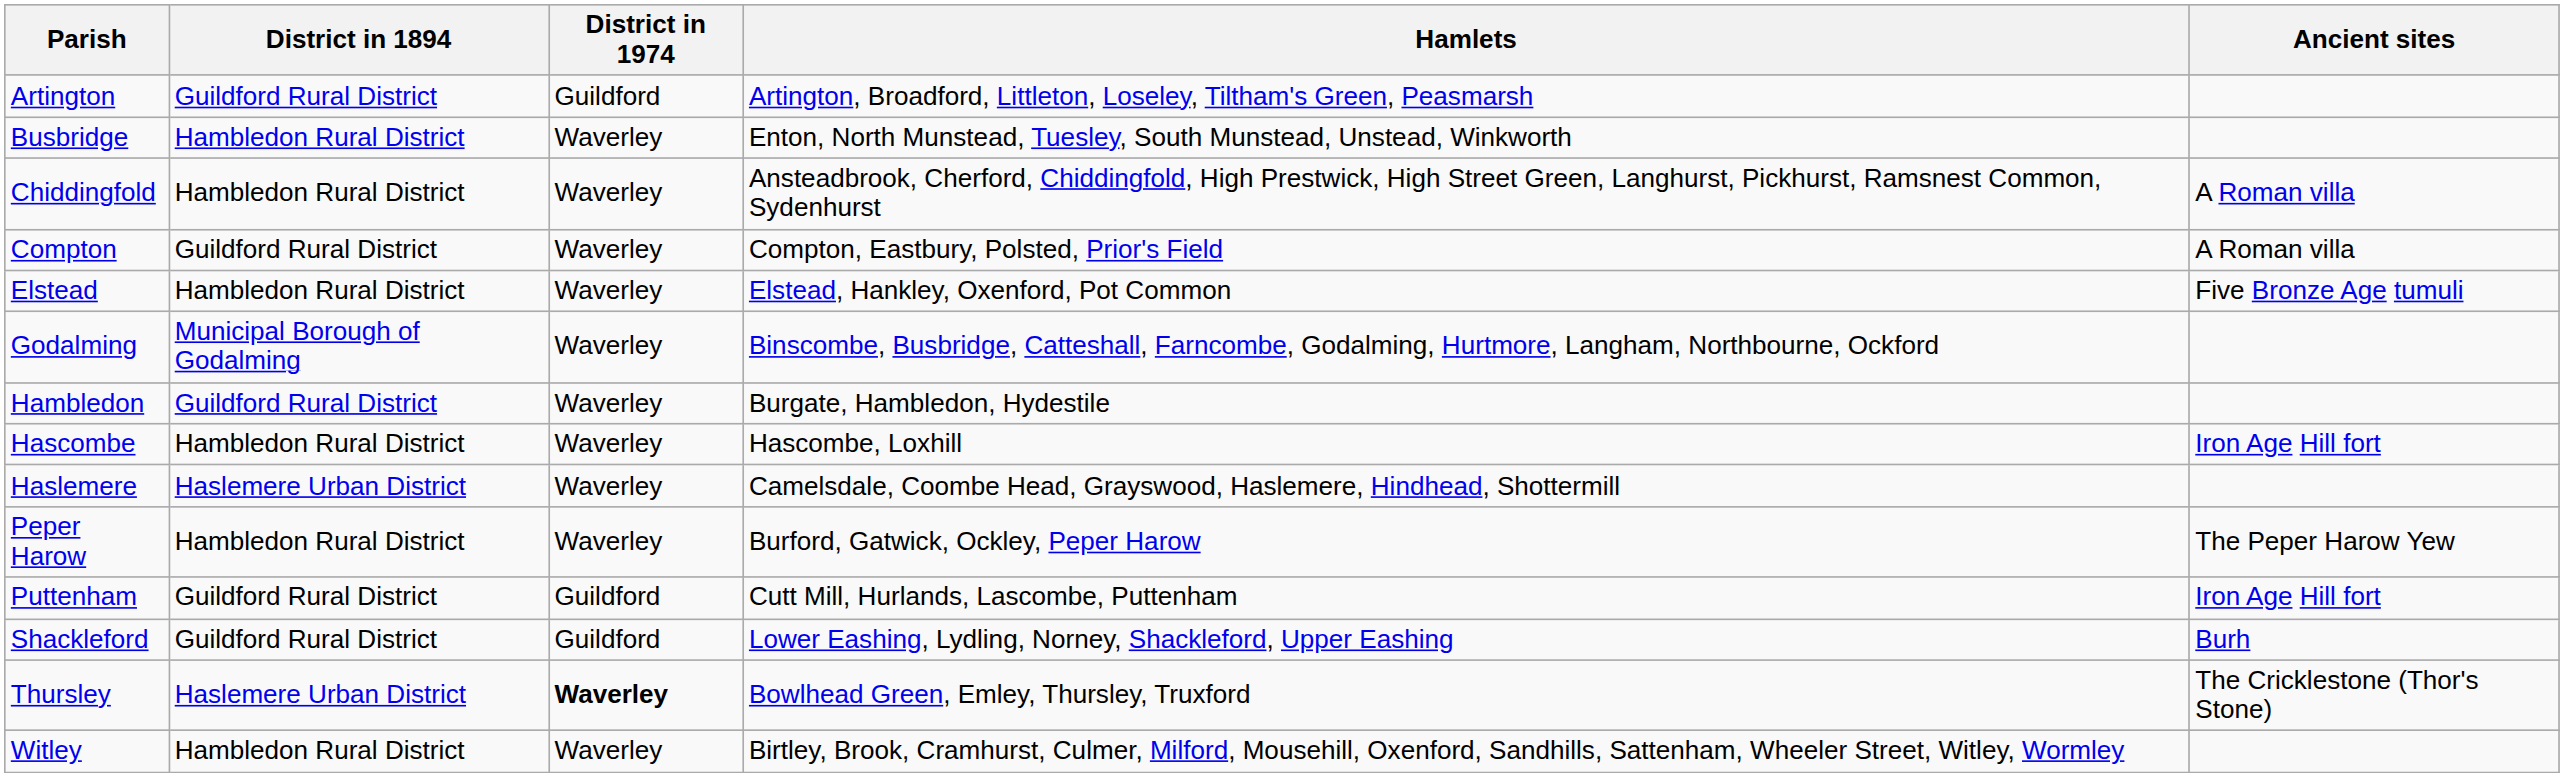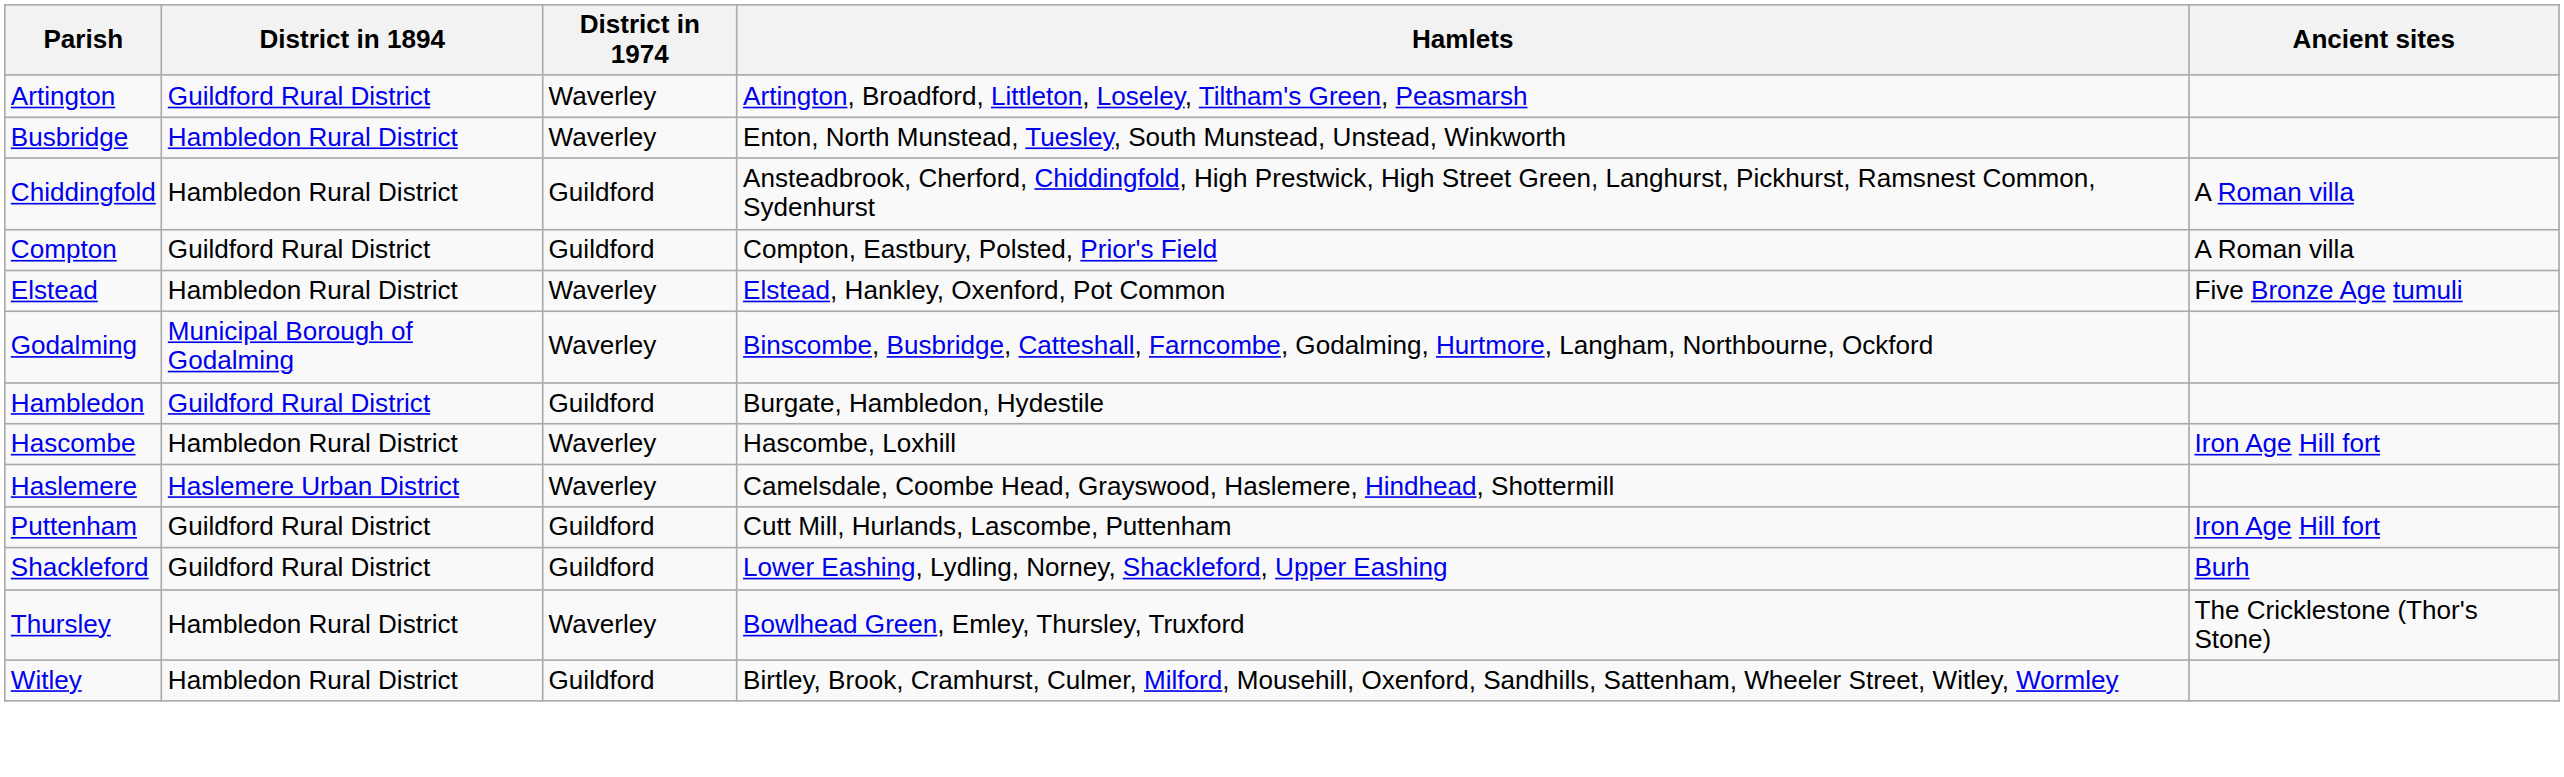Artington | District in 1974: Guildford -> Waverley
Chiddingfold | District in 1974: Waverley -> Guildford
Compton | District in 1974: Waverley -> Guildford
Hambledon | District in 1974: Waverley -> Guildford
- row: Peper Harow | Hambledon Rural District | Waverley | Burford, Gatwick, Ockley, Peper Harow | The Peper Harow Yew
Thursley | District in 1894: Haslemere Urban District -> Hambledon Rural District
Thursley | District in 1974: bold -> normal
Witley | District in 1974: Waverley -> Guildford
